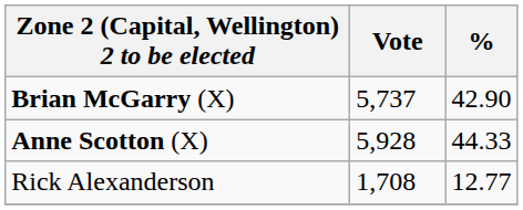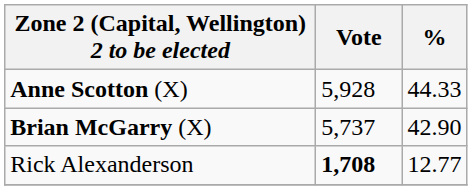rows swapped: Anne Scotton (X) <-> Brian McGarry (X)
Rick Alexanderson | Vote: normal -> bold
